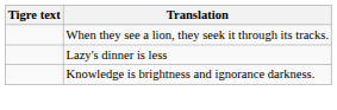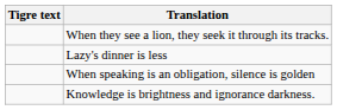+ row: When speaking is an obligation, silence is golden
